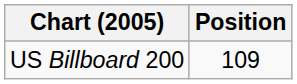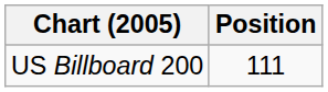US Billboard 200 | Position: 109 -> 111
